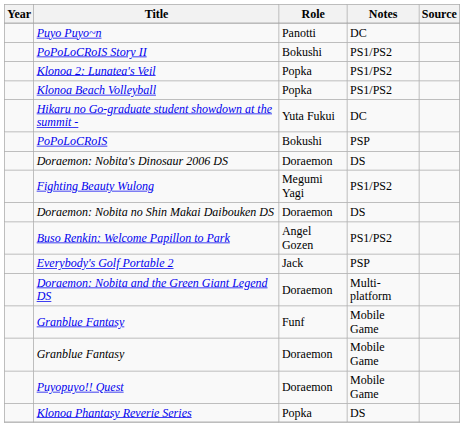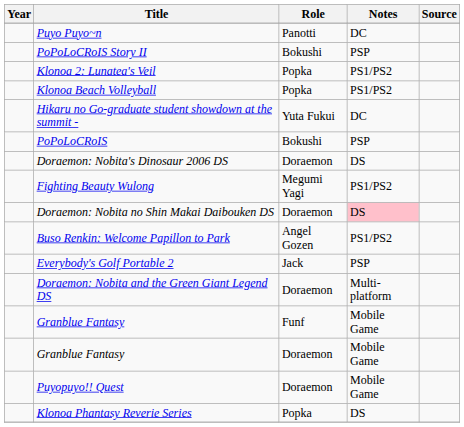PoPoLoCRoIS Story II | Notes: PS1/PS2 -> PSP
Doraemon: Nobita no Shin Makai Daibouken DS | Notes: no background -> pink background
